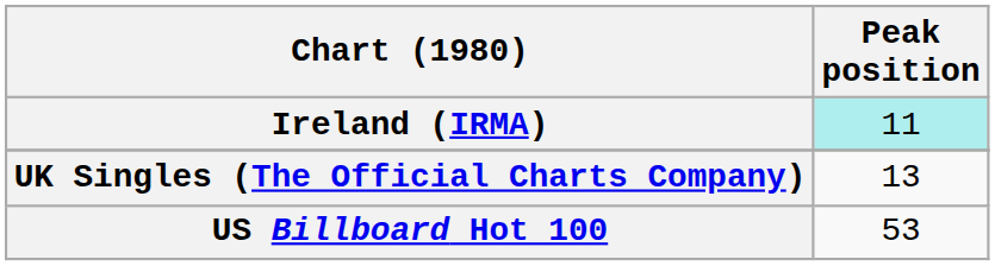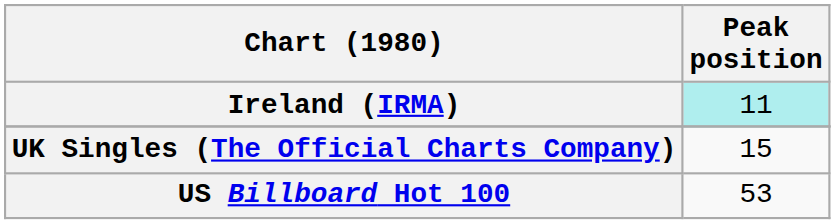UK Singles (The Official Charts Company) | Peak position: 13 -> 15
